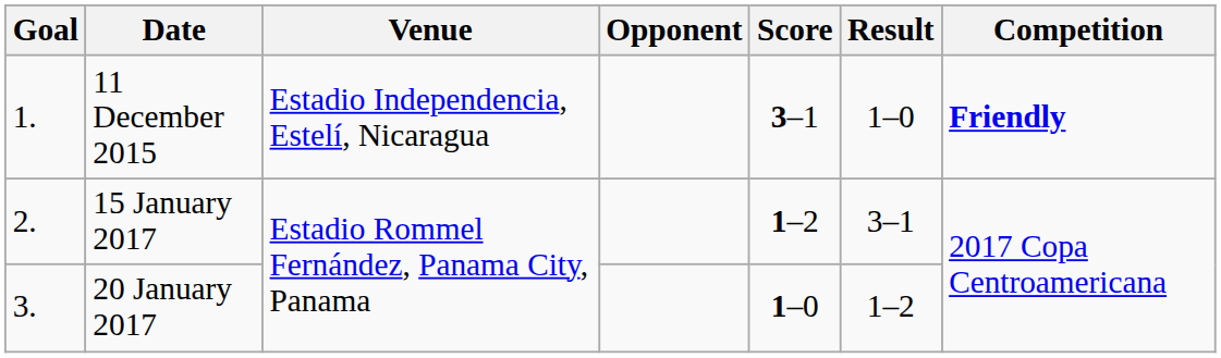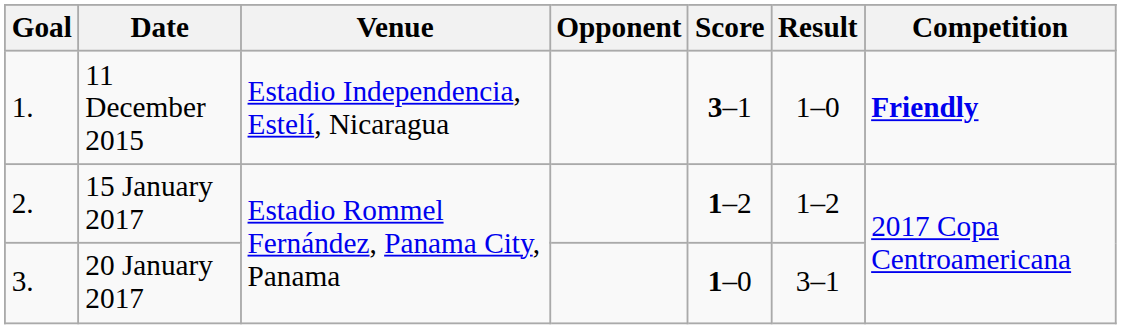15 January 2017 | Result: 3–1 -> 1–2
20 January 2017 | Result: 1–2 -> 3–1
